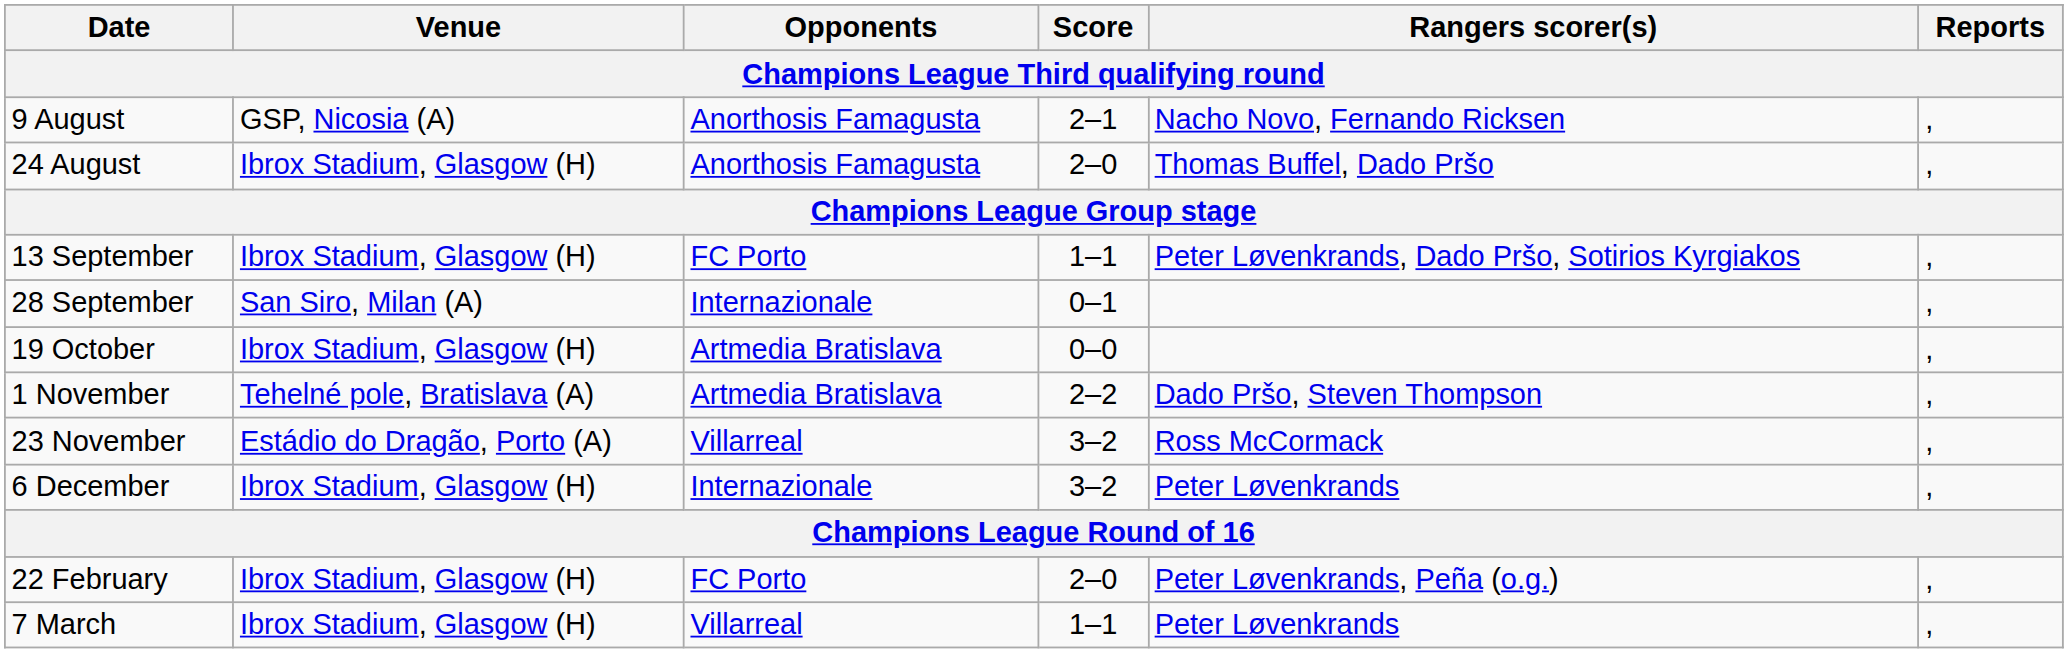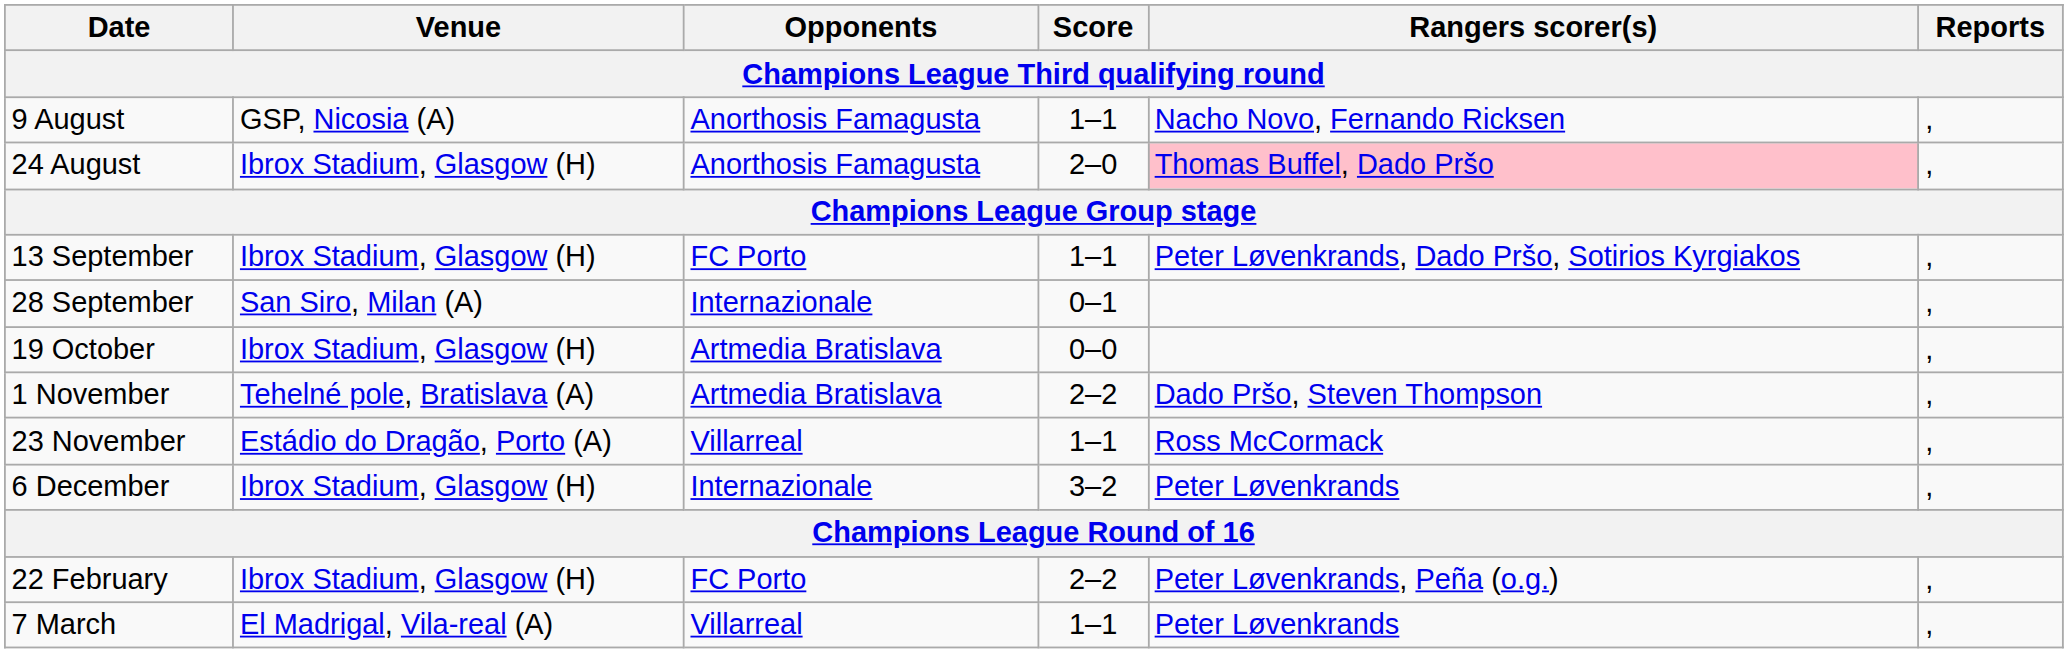9 August | Score: 2–1 -> 1–1
24 August | Rangers scorer(s): no background -> pink background
23 November | Score: 3–2 -> 1–1
22 February | Score: 2–0 -> 2–2
7 March | Venue: Ibrox Stadium, Glasgow (H) -> El Madrigal, Vila-real (A)
